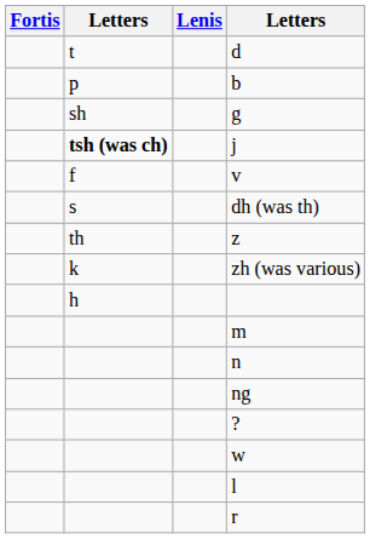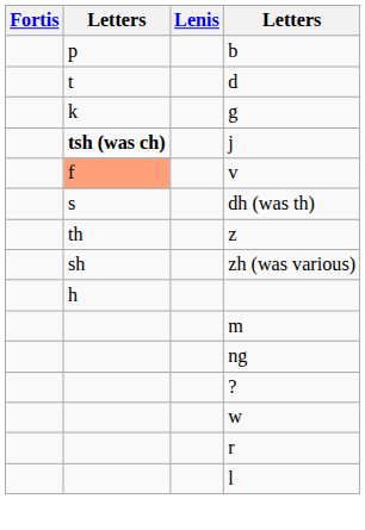rows swapped: b <-> d
g | column 2: sh -> k
v | column 2: no background -> lightsalmon background
zh (was various) | column 2: k -> sh
- row: n
rows swapped: r <-> l
